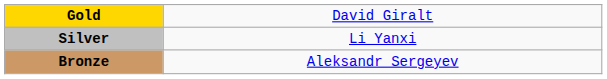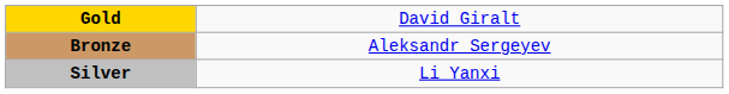rows swapped: Silver <-> Bronze
